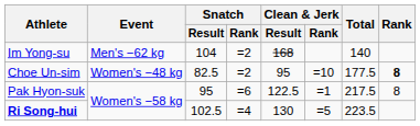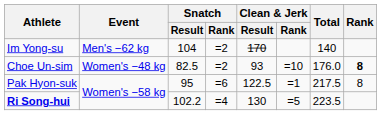Im Yong-su | Clean & Jerk / Result: 168 -> 170
Choe Un-sim | Clean & Jerk / Result: 95 -> 93
Choe Un-sim | Total: 177.5 -> 176.0
Ri Song-hui | Snatch / Result: 102.5 -> 102.2
